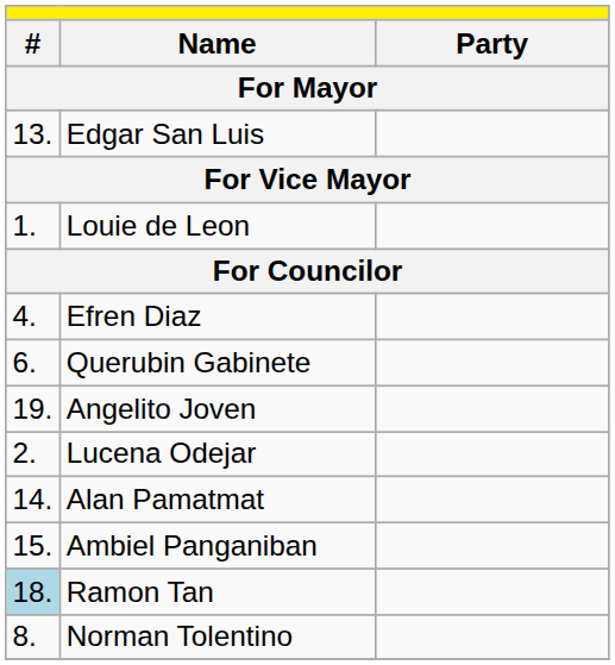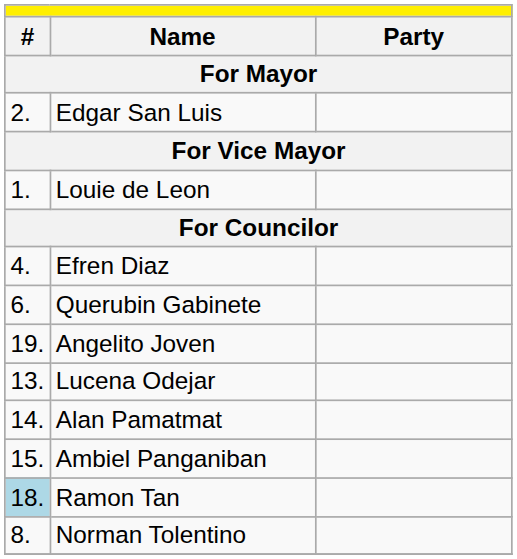Edgar San Luis | column 1: 13. -> 2.
Lucena Odejar | column 1: 2. -> 13.
